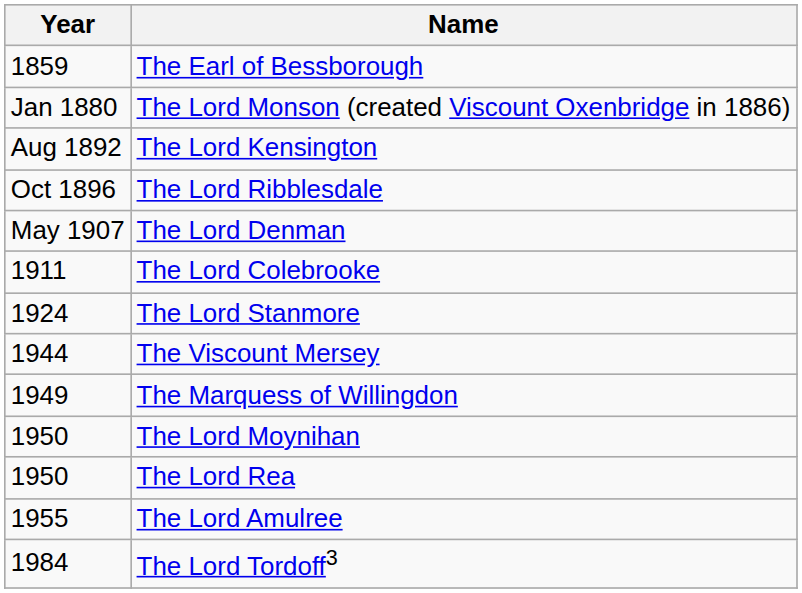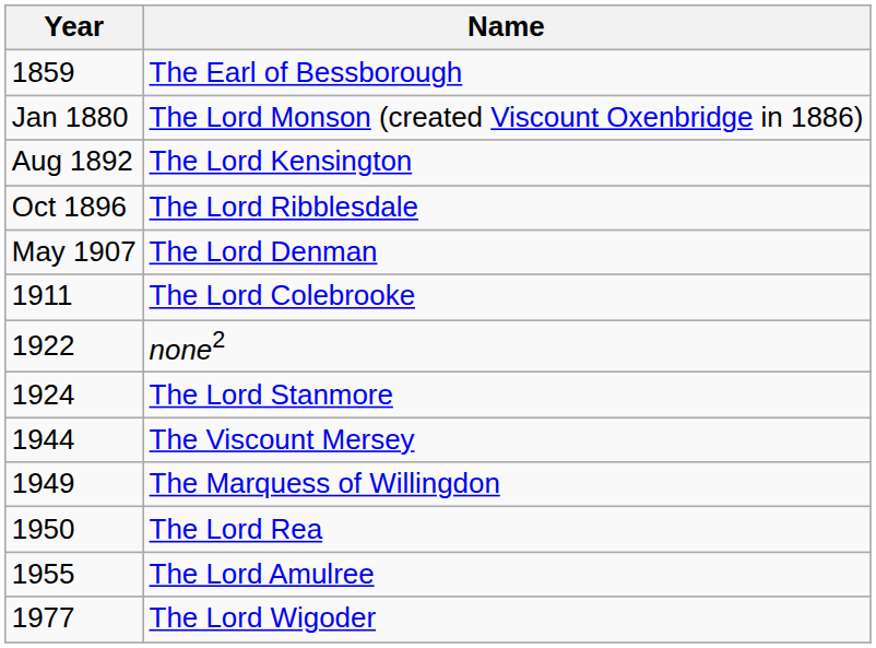+ row: 1922 | none2
- row: 1950 | The Lord Moynihan
+ row: 1977 | The Lord Wigoder
- row: 1984 | The Lord Tordoff3
